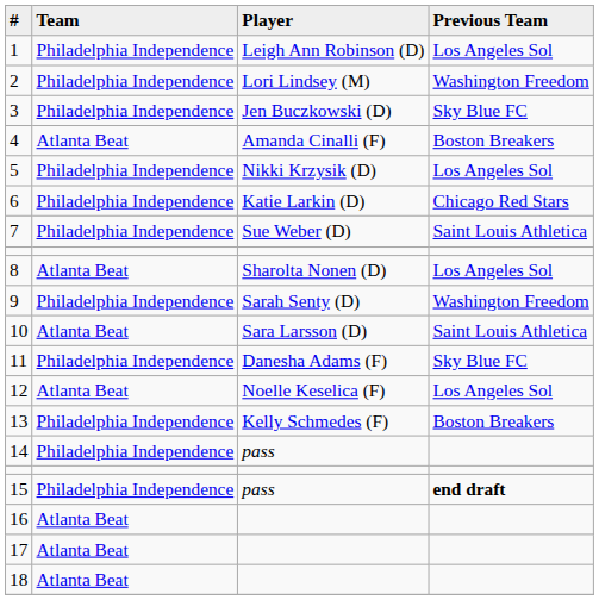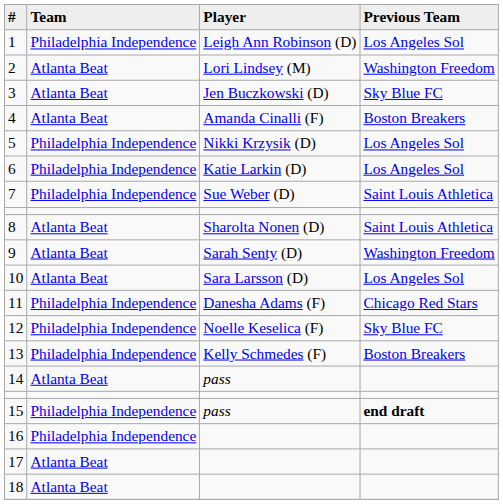2 | Team: Philadelphia Independence -> Atlanta Beat
3 | Team: Philadelphia Independence -> Atlanta Beat
6 | Previous Team: Chicago Red Stars -> Los Angeles Sol
8 | Previous Team: Los Angeles Sol -> Saint Louis Athletica
9 | Team: Philadelphia Independence -> Atlanta Beat
10 | Previous Team: Saint Louis Athletica -> Los Angeles Sol
11 | Previous Team: Sky Blue FC -> Chicago Red Stars
12 | Team: Atlanta Beat -> Philadelphia Independence
12 | Previous Team: Los Angeles Sol -> Sky Blue FC
14 | Team: Philadelphia Independence -> Atlanta Beat
16 | Team: Atlanta Beat -> Philadelphia Independence
